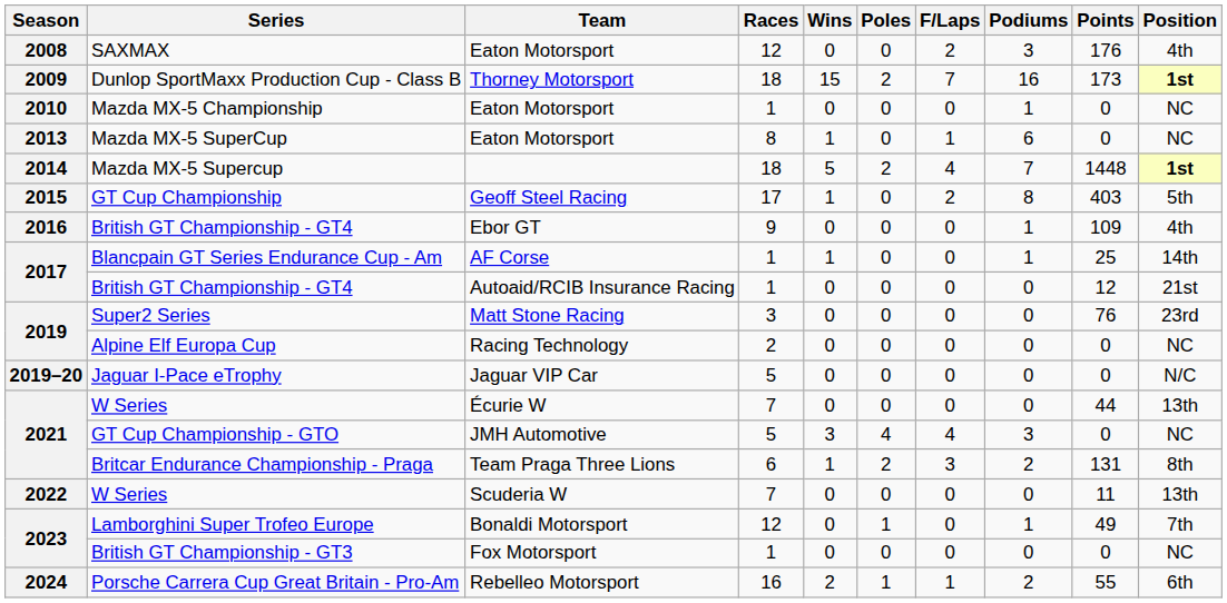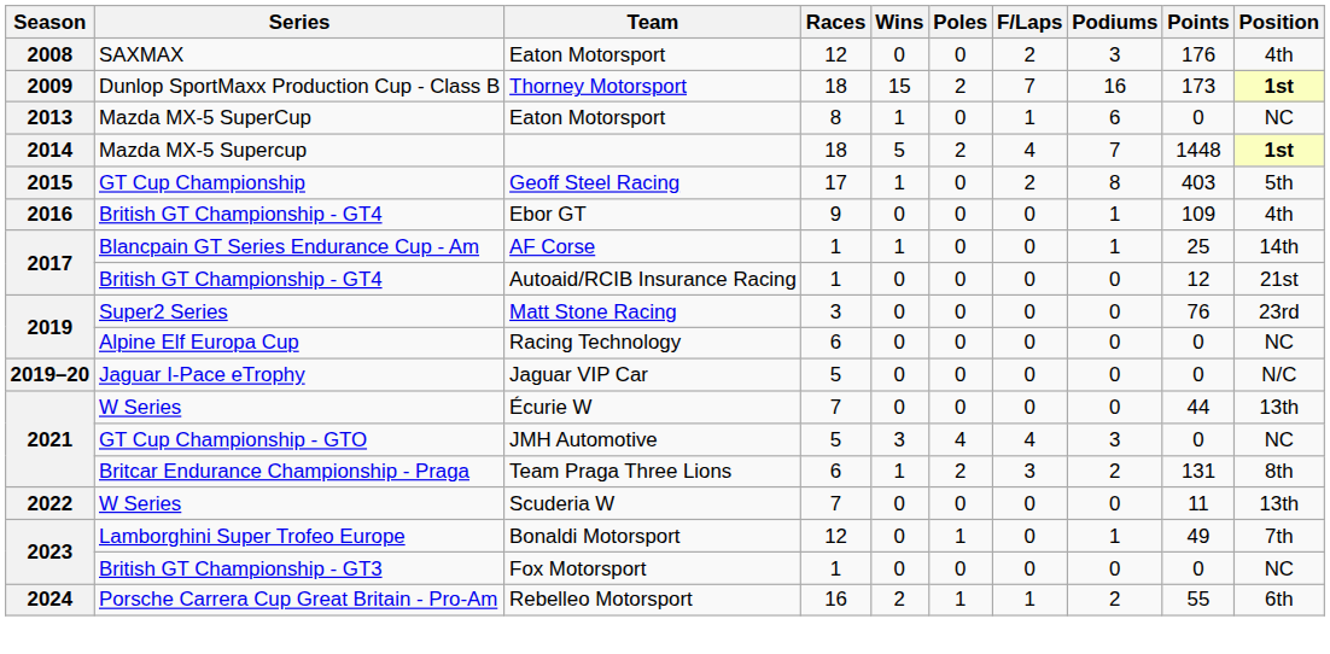- row: 2010 | Mazda MX-5 Championship | Eaton Motorsport | 1 | 0 | 0 | 0 | 1 | 0 | NC
Alpine Elf Europa Cup | Races: 2 -> 6
